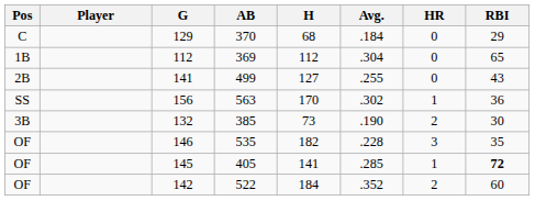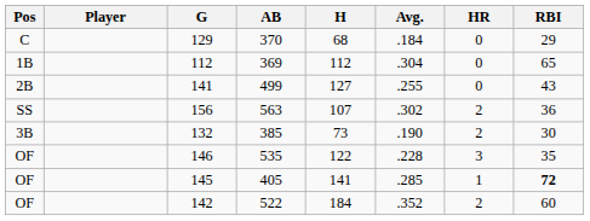156 | H: 170 -> 107
156 | HR: 1 -> 2
146 | H: 182 -> 122
